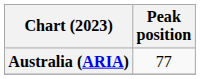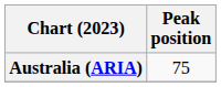Australia (ARIA) | Peak position: 77 -> 75
